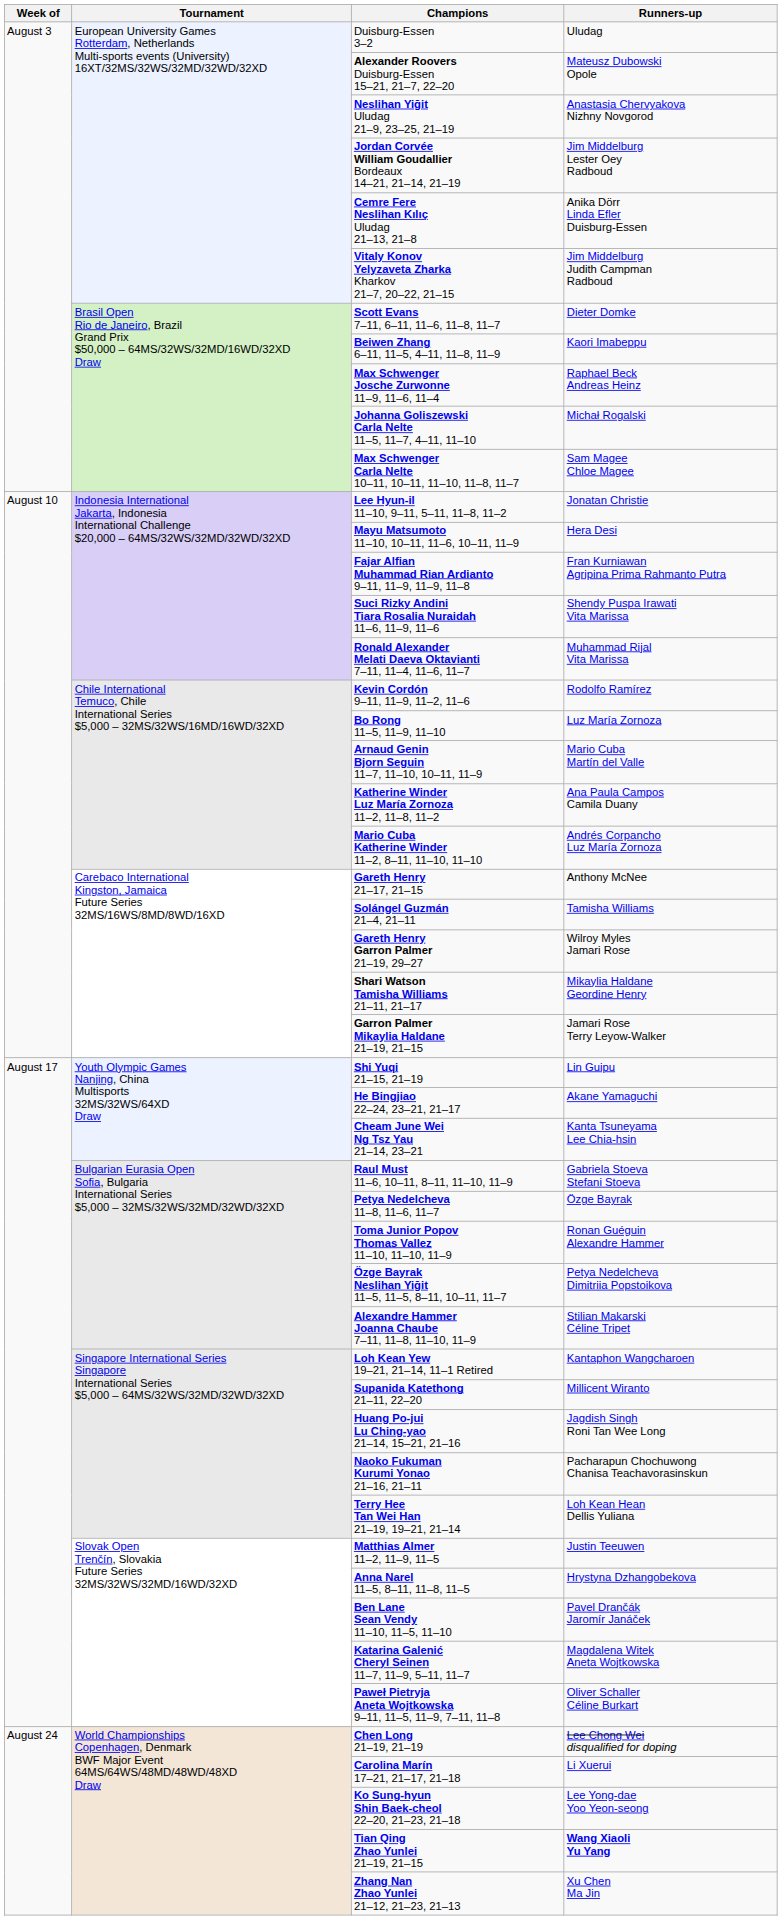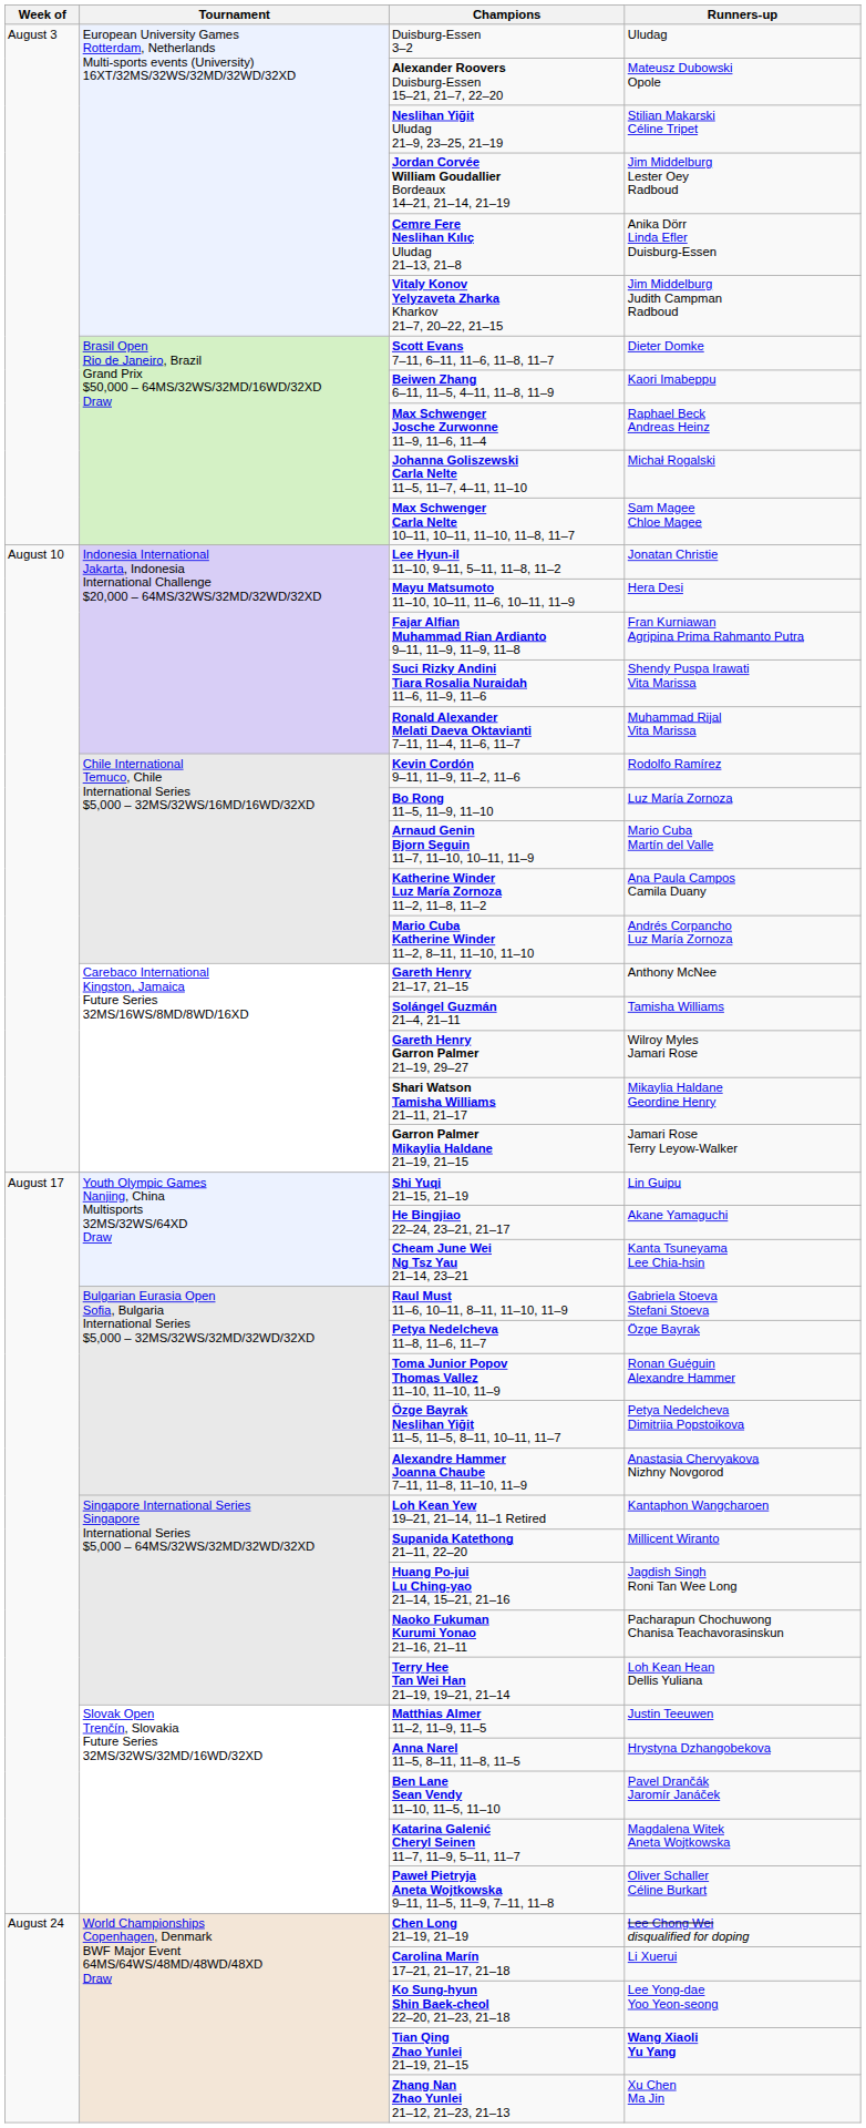Neslihan Yiğit Uludag 21–9, 23–25, 21–19 | Runners-up: Anastasia Chervyakova Nizhny Novgorod -> Stilian Makarski Céline Tripet
Alexandre Hammer Joanna Chaube 7–11, 11–8, 11–10, 11–9 | Runners-up: Stilian Makarski Céline Tripet -> Anastasia Chervyakova Nizhny Novgorod
